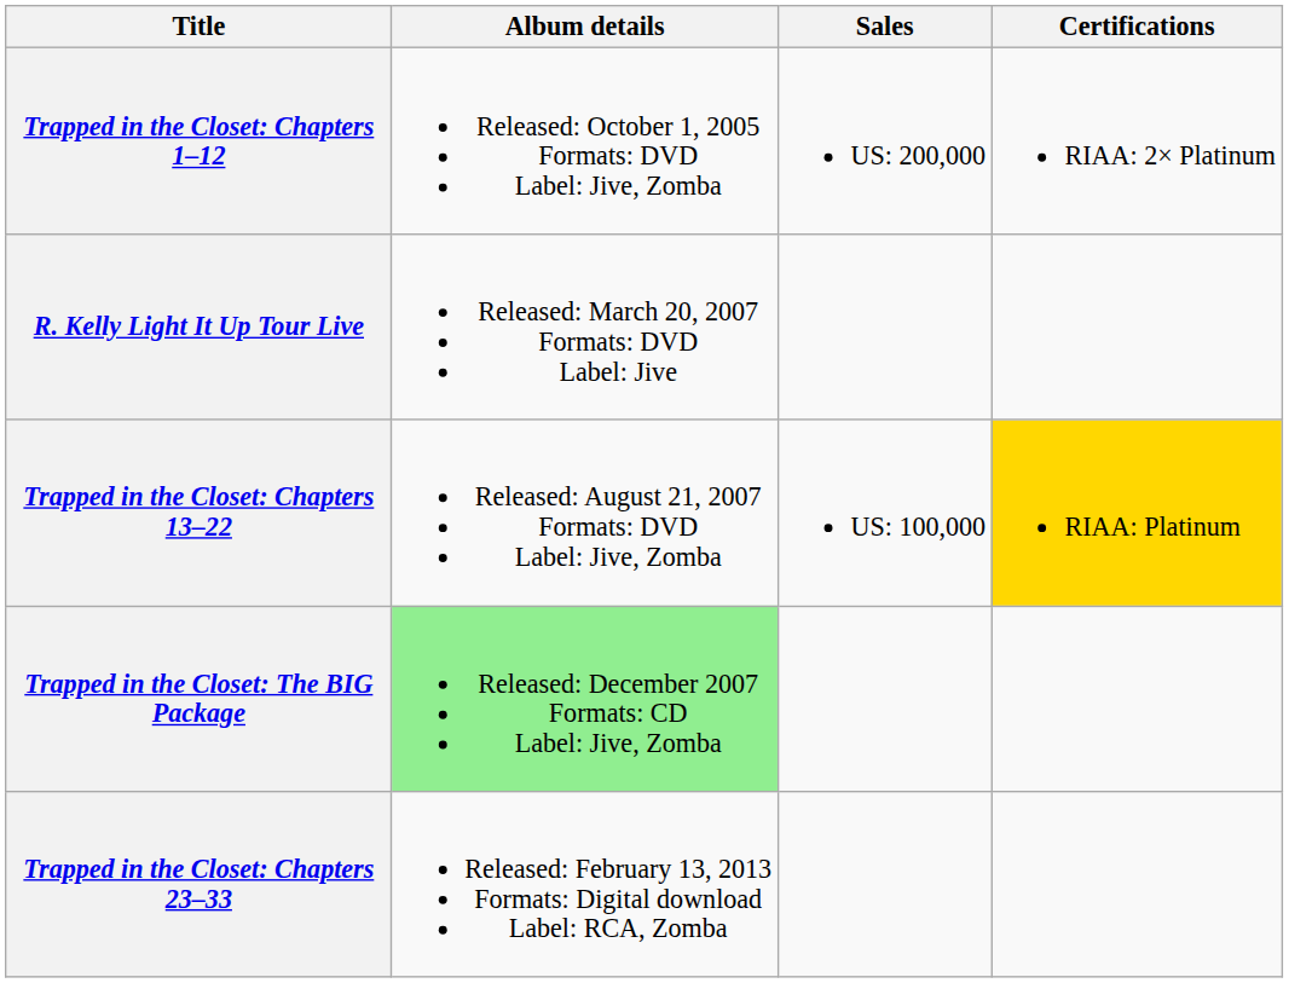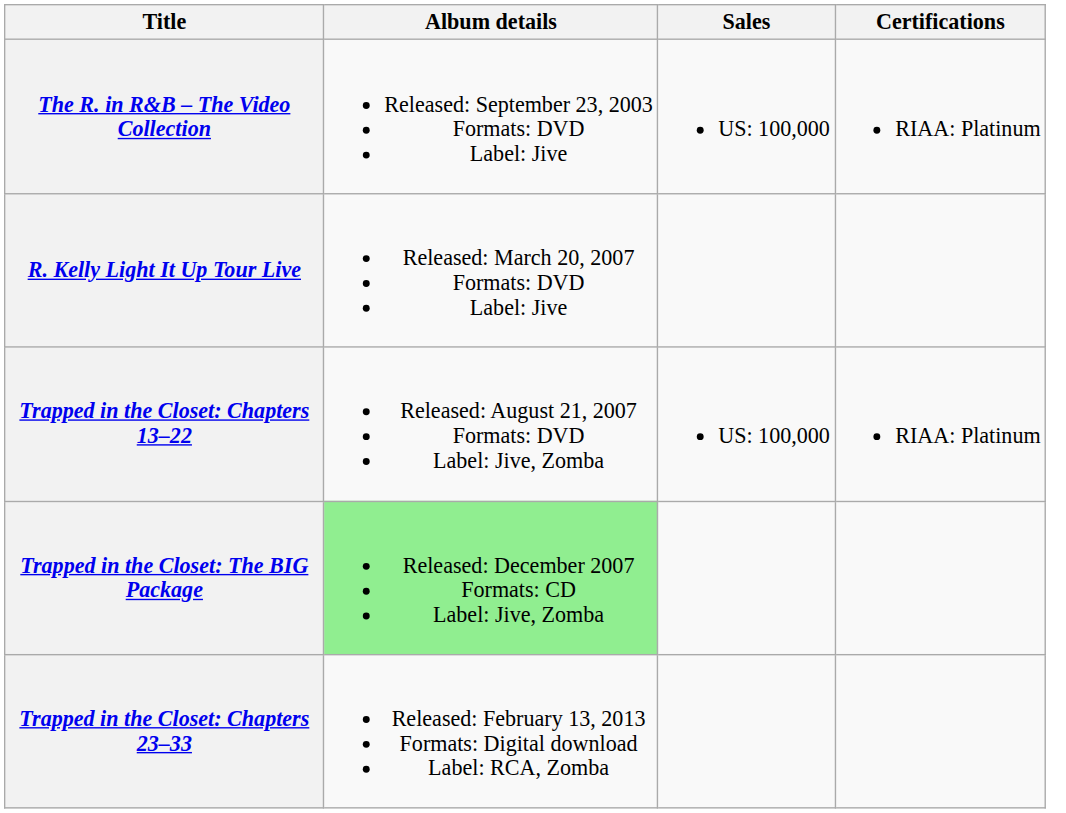+ row: The R. in R&B – The Video Collection | Released: September 23, 2003 Formats: DVD Label: Jive | US: 100,000 | RIAA: Platinum
- row: Trapped in the Closet: Chapters 1–12 | Released: October 1, 2005 Formats: DVD Label: Jive, Zomba | US: 200,000 | RIAA: 2× Platinum
Trapped in the Closet: Chapters 13–22 | Certifications: gold background -> no background
